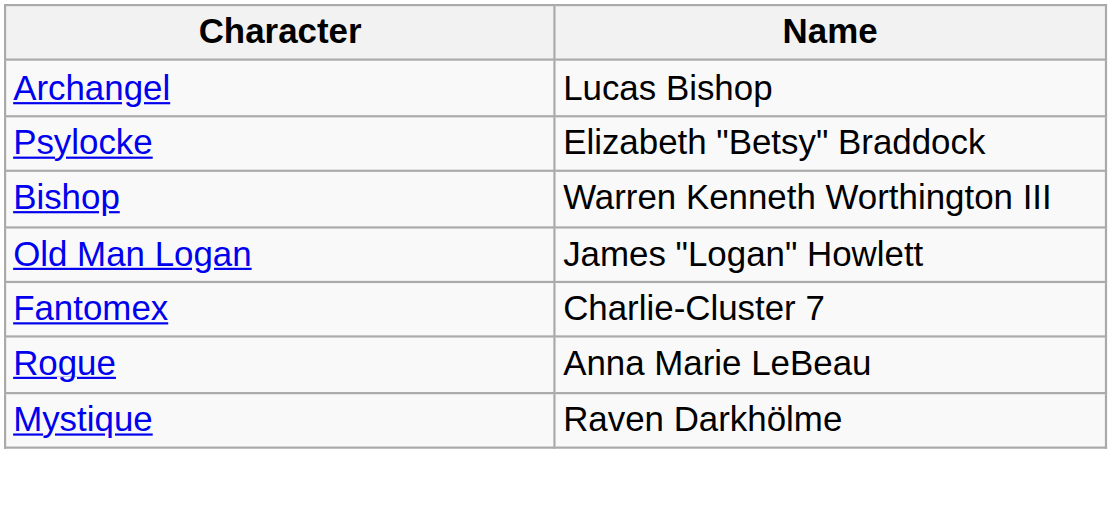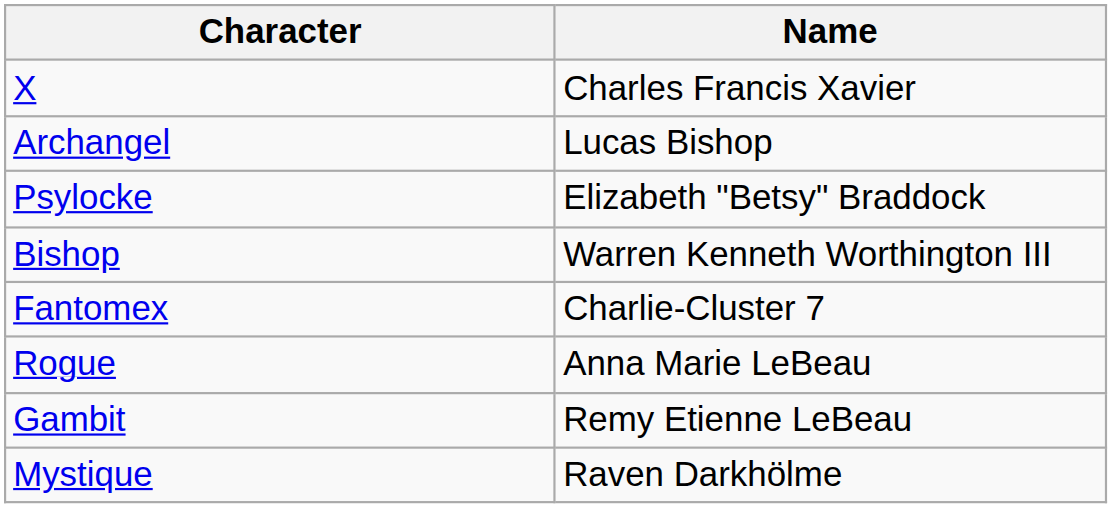+ row: X | Charles Francis Xavier
- row: Old Man Logan | James "Logan" Howlett
+ row: Gambit | Remy Etienne LeBeau
